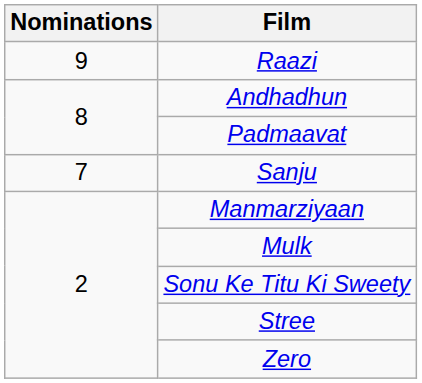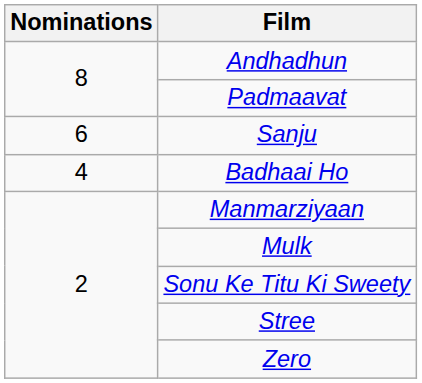- row: 9 | Raazi
Sanju | Nominations: 7 -> 6
+ row: 4 | Badhaai Ho
